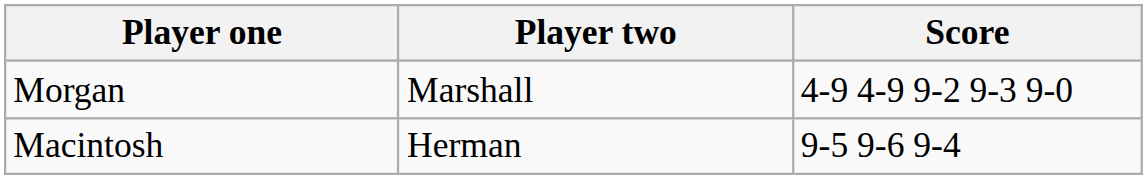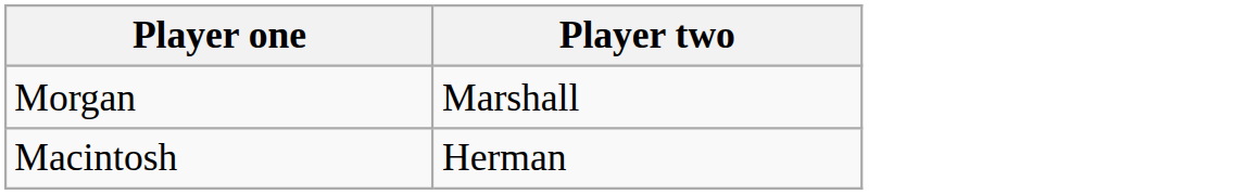- column: Score | 4-9 4-9 9-2 9-3 9-0 | 9-5 9-6 9-4
